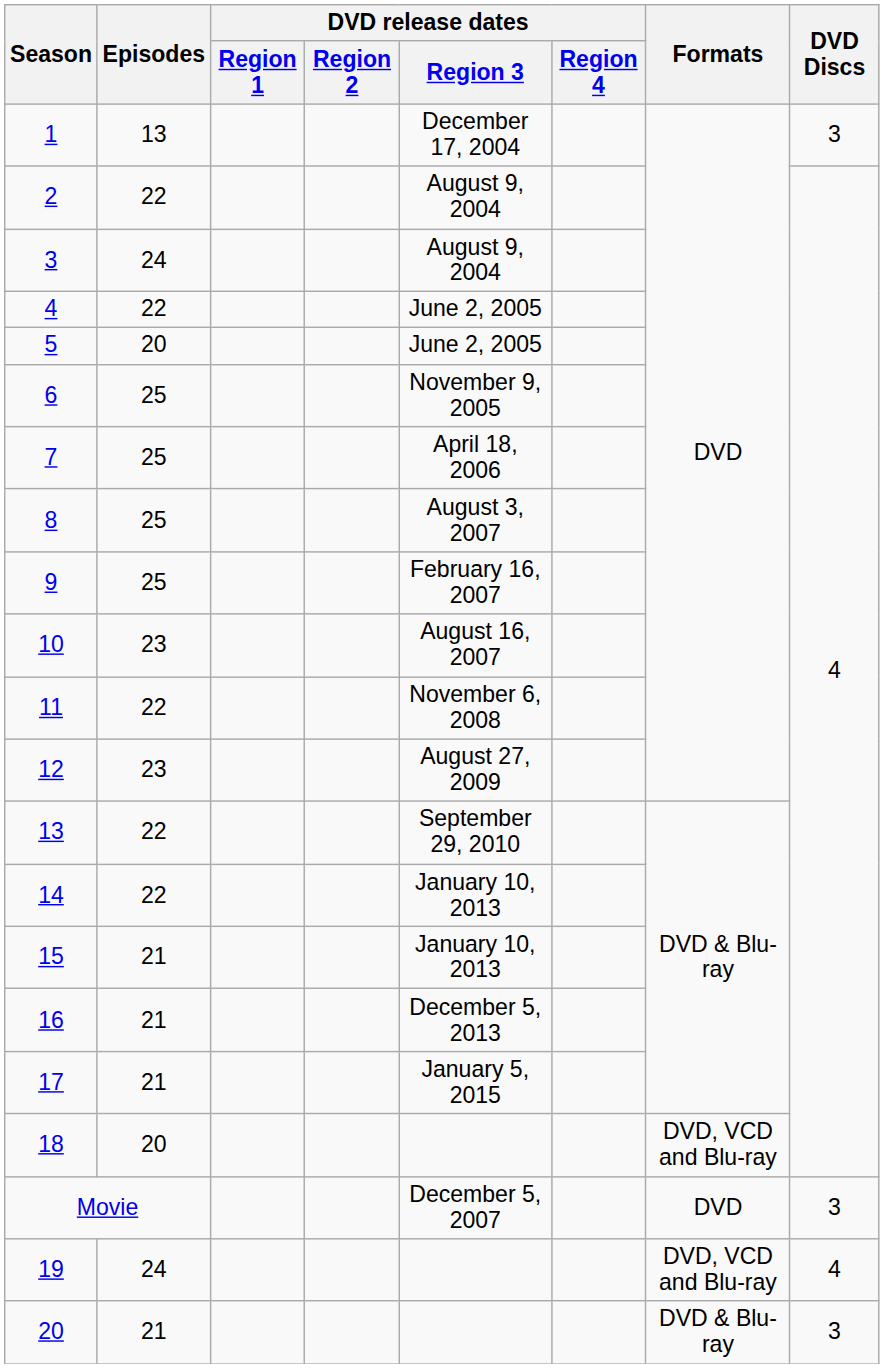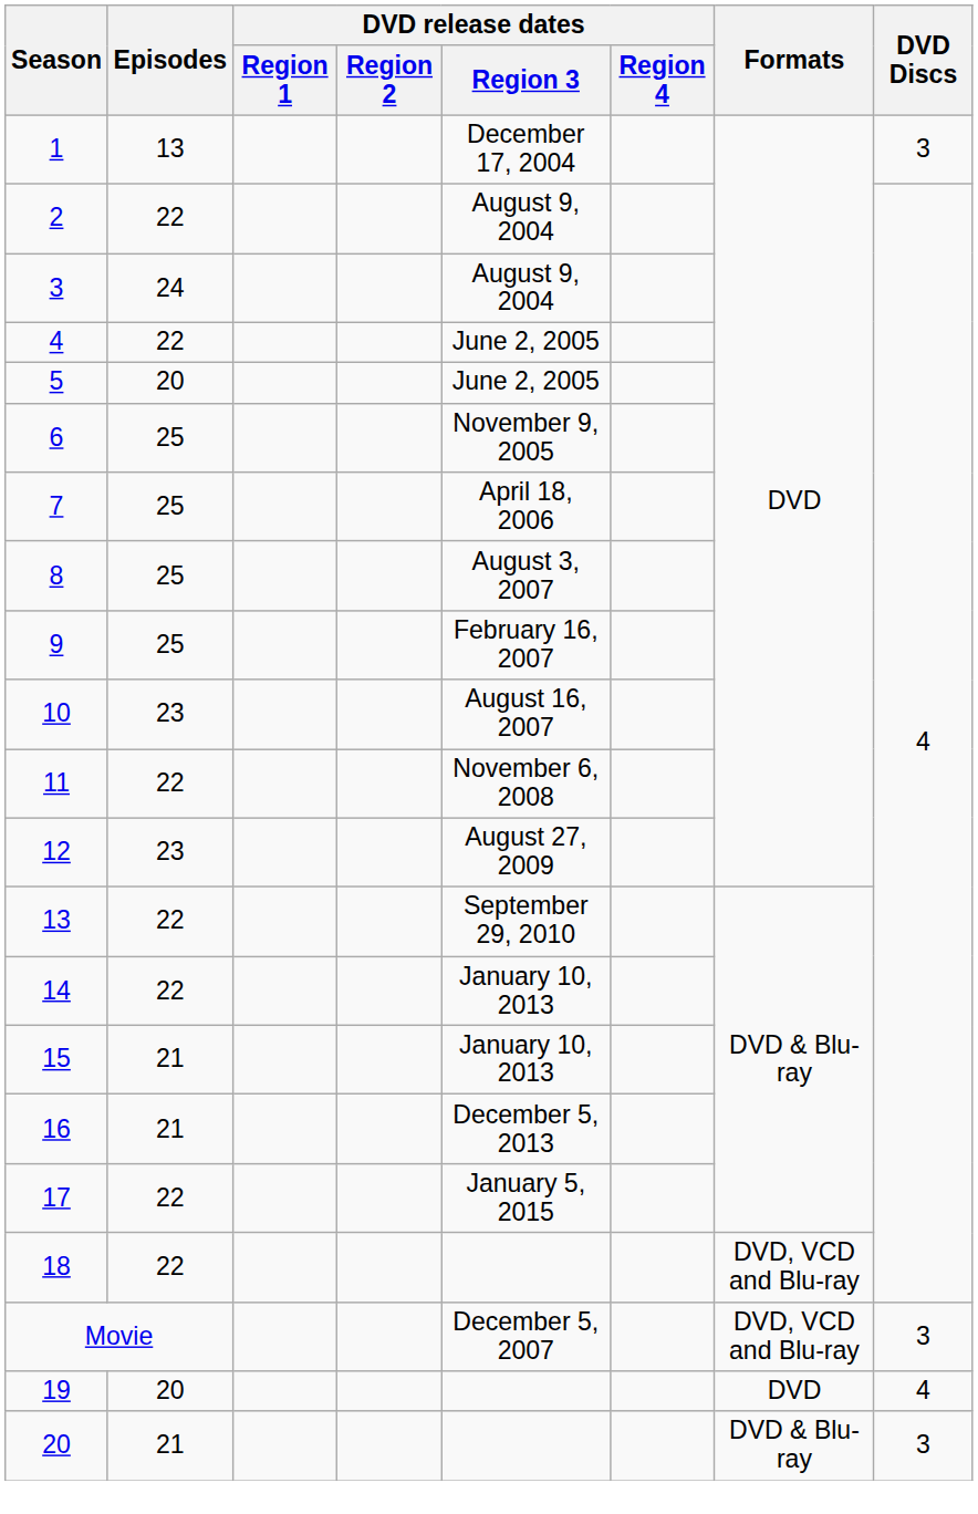17 | Episodes: 21 -> 22
18 | Episodes: 20 -> 22
Movie | Formats: DVD -> DVD, VCD and Blu-ray
19 | Episodes: 24 -> 20
19 | Formats: DVD, VCD and Blu-ray -> DVD
